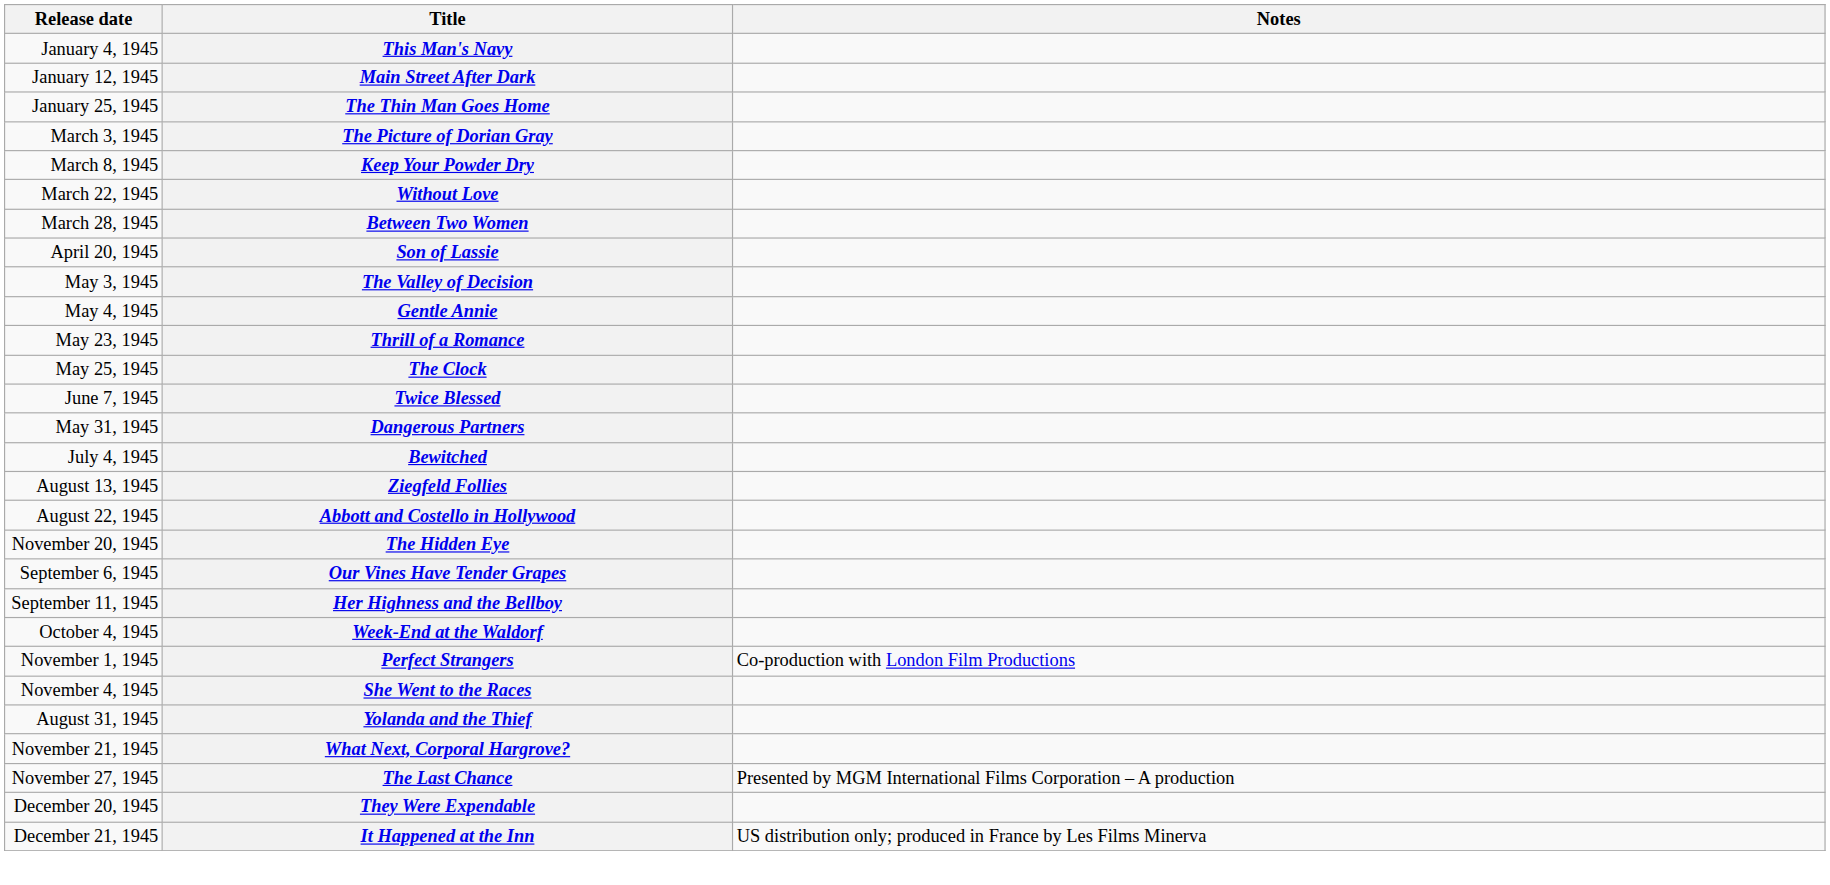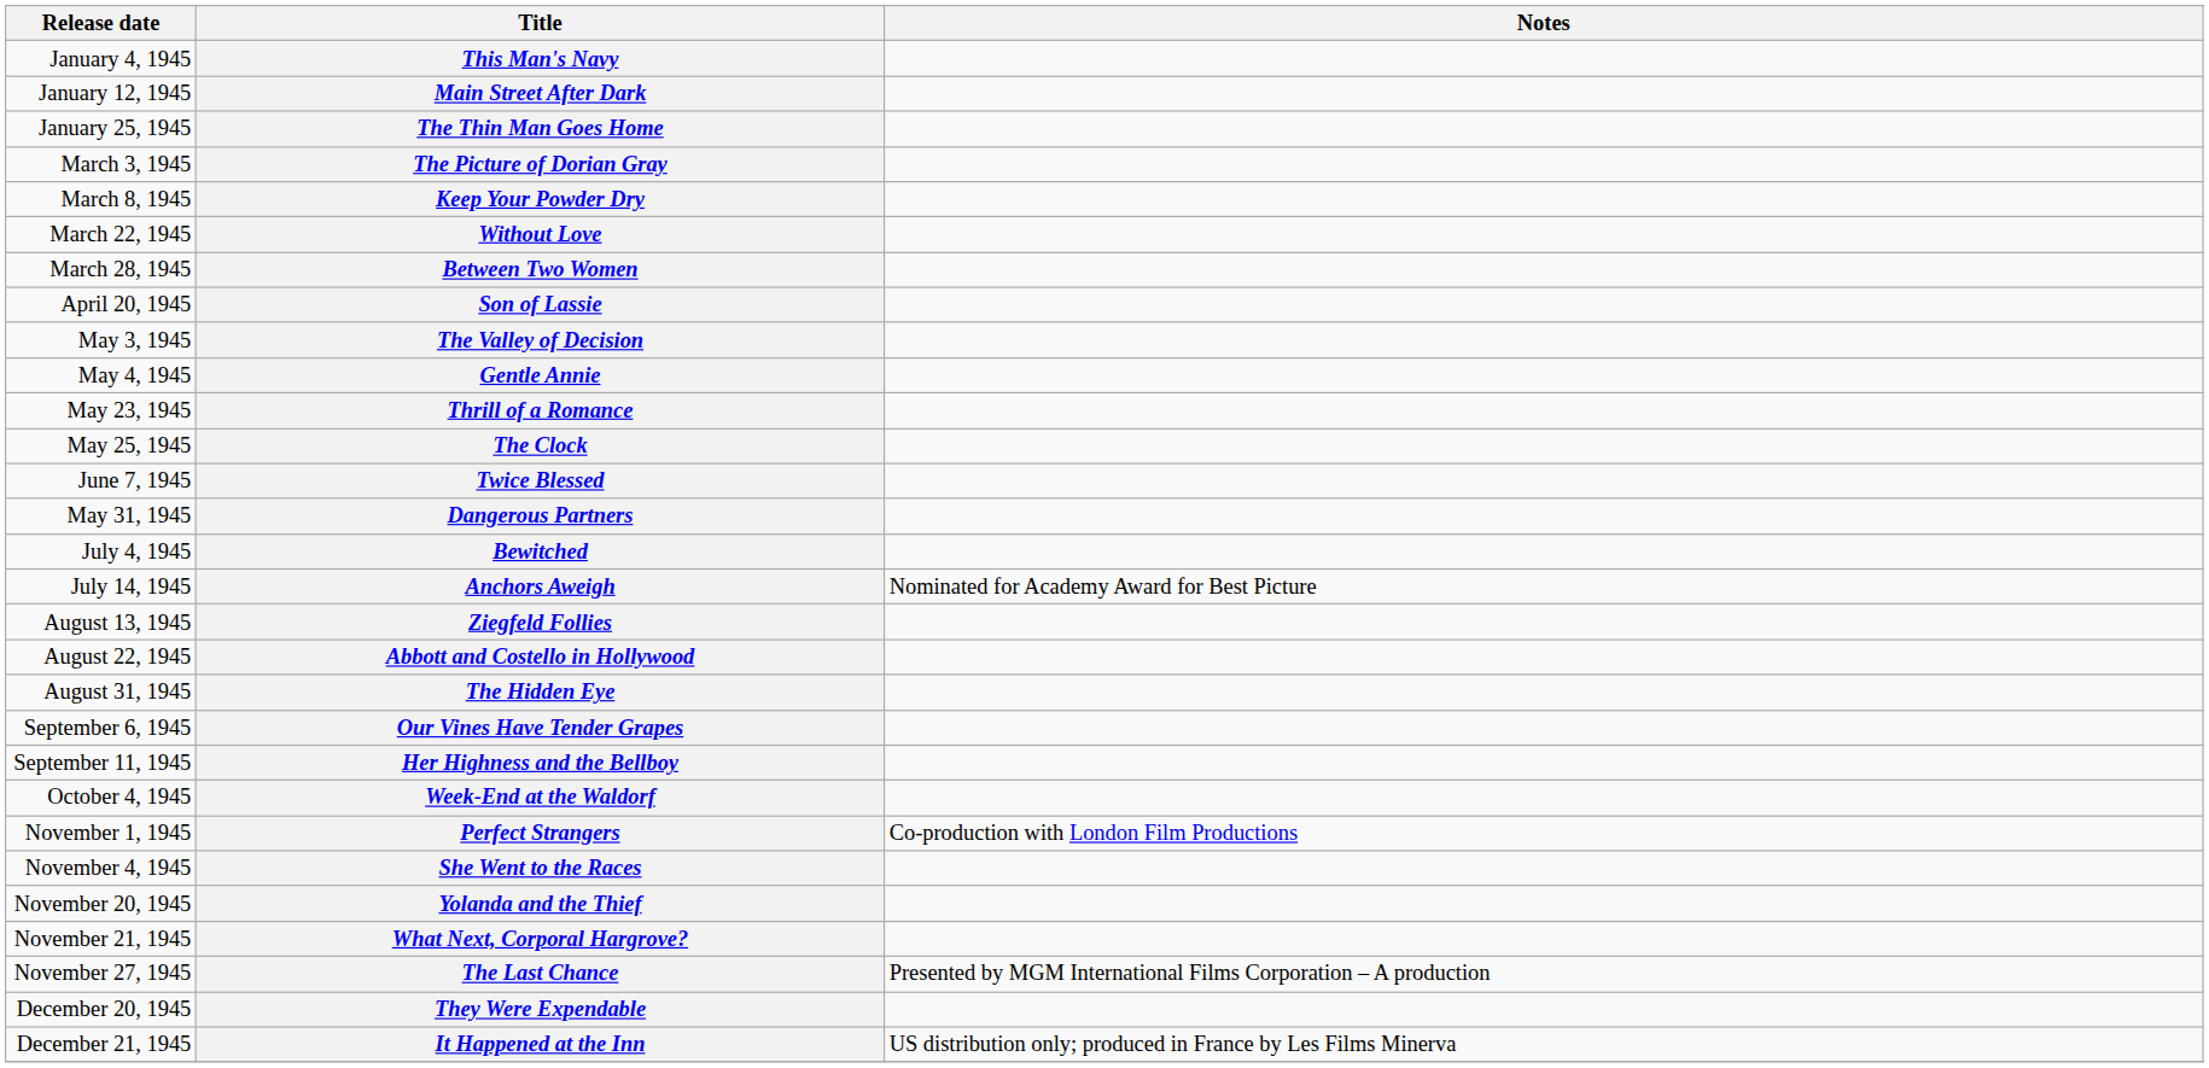+ row: July 14, 1945 | Anchors Aweigh | Nominated for Academy Award for Best Picture
The Hidden Eye | Release date: November 20, 1945 -> August 31, 1945
Yolanda and the Thief | Release date: August 31, 1945 -> November 20, 1945
